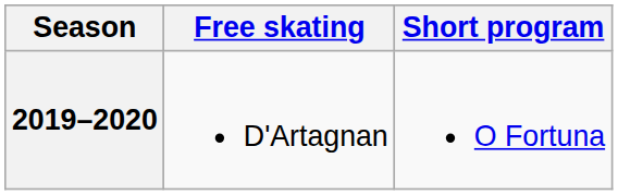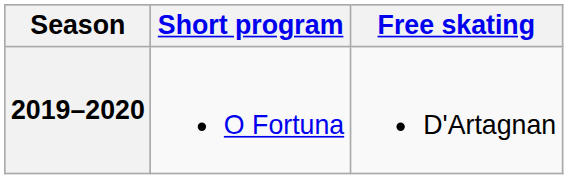columns swapped: Short program <-> Free skating
